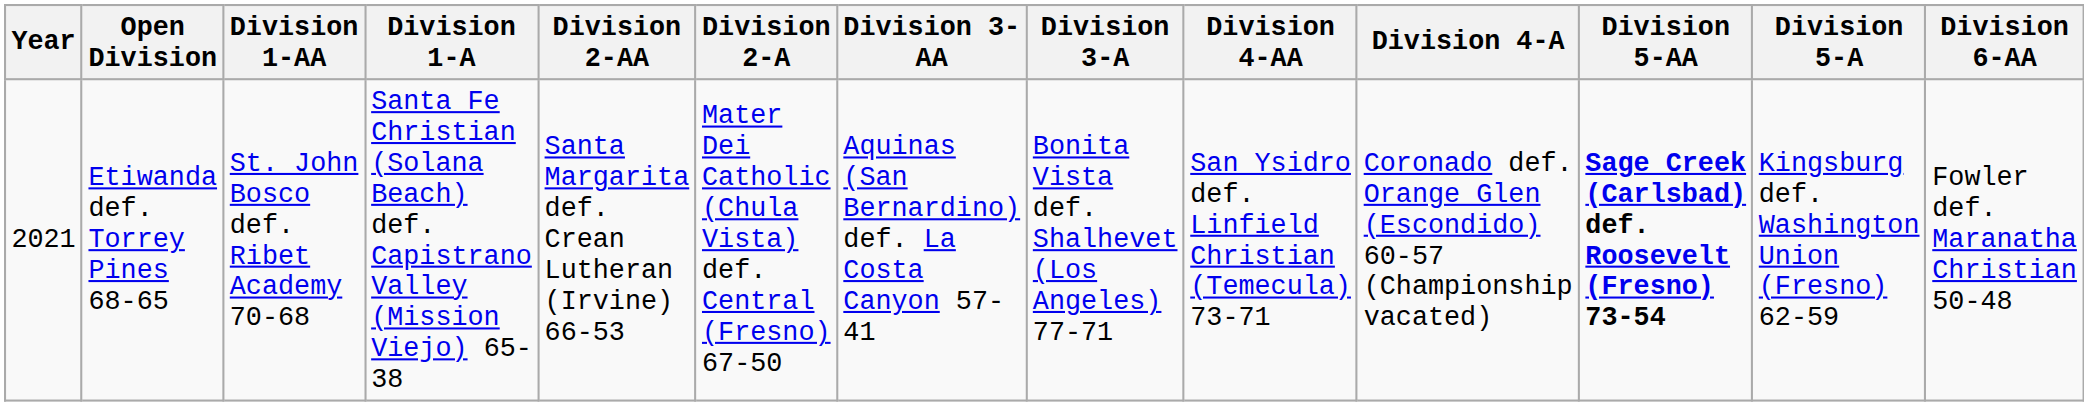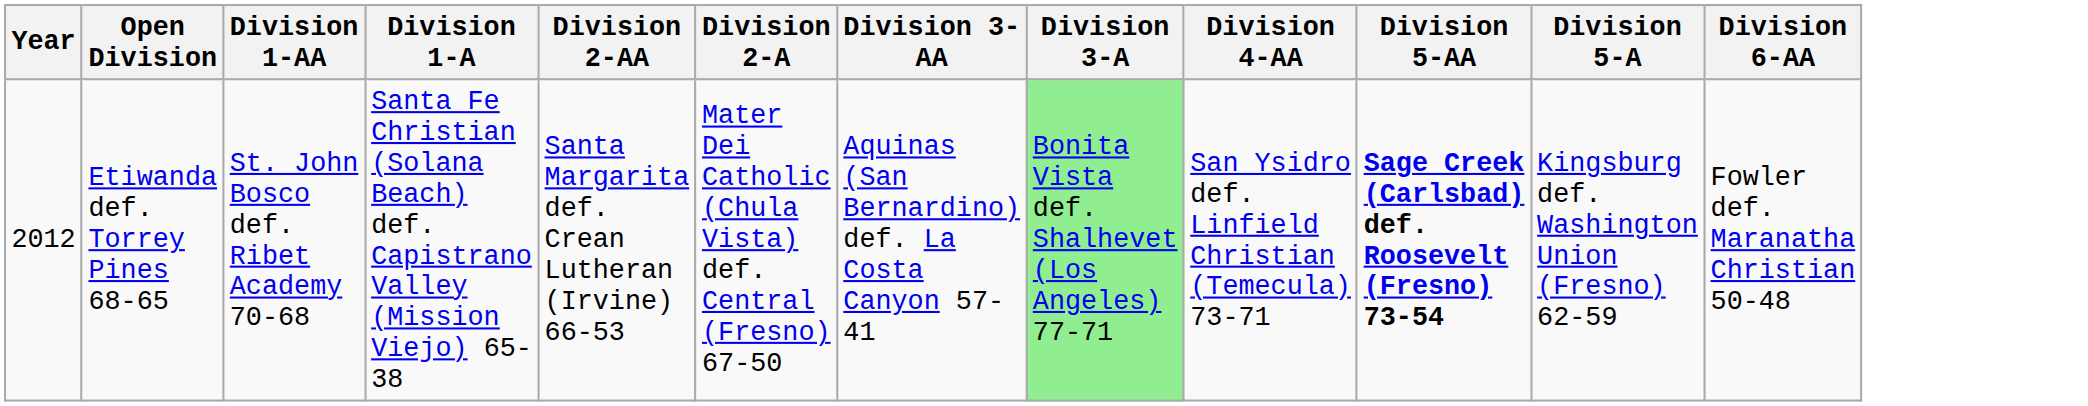- column: Division 4-A | Coronado def. Orange Glen (Escondido) 60-57 (Championship vacated)
Etiwanda def. Torrey Pines 68-65 | Year: 2021 -> 2012
Etiwanda def. Torrey Pines 68-65 | Division 3-A: no background -> lightgreen background
